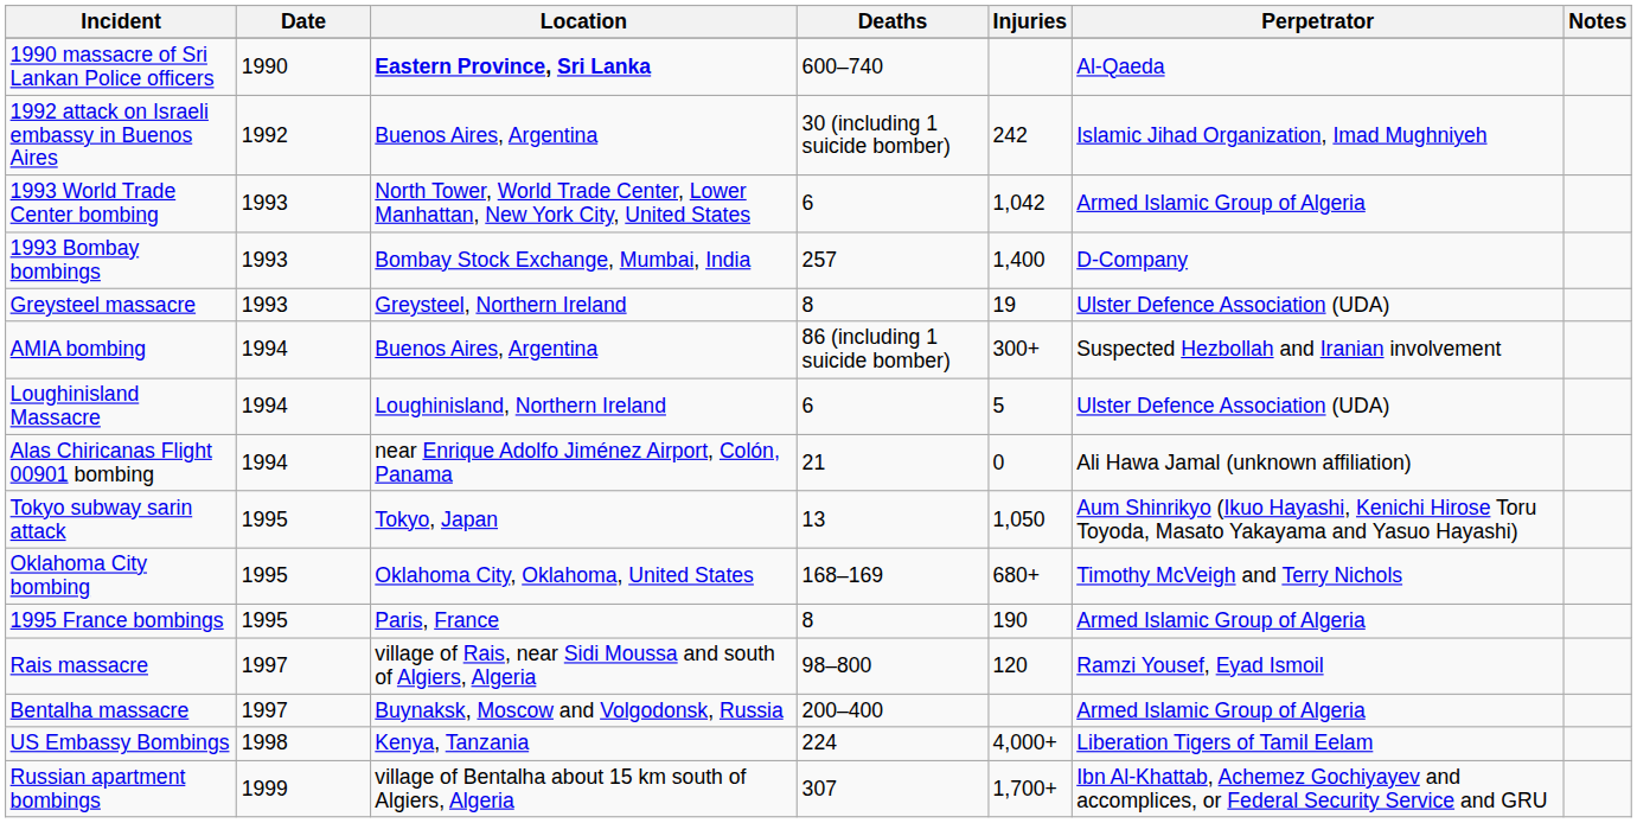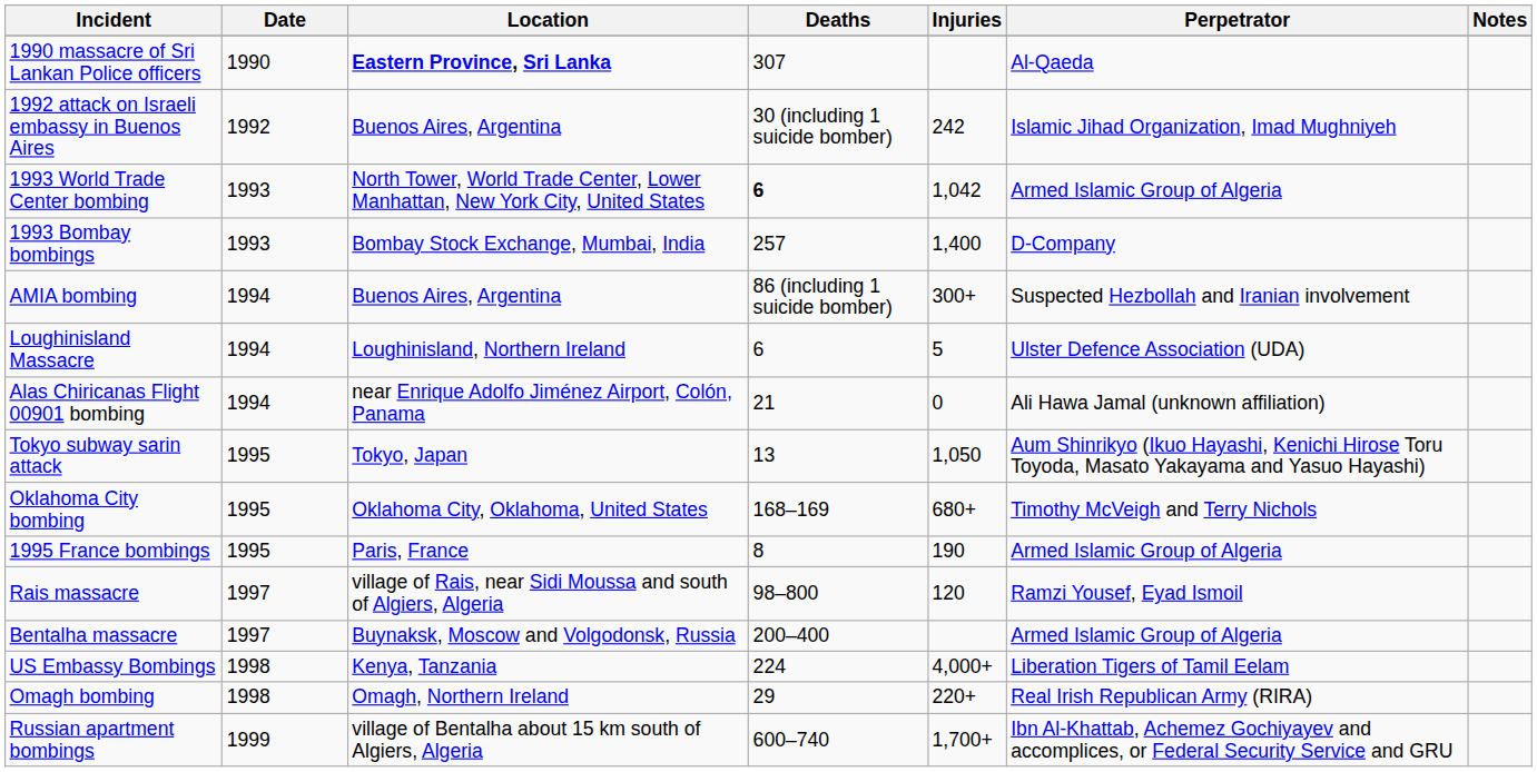1990 massacre of Sri Lankan Police officers | Deaths: 600–740 -> 307
1993 World Trade Center bombing | Deaths: normal -> bold
- row: Greysteel massacre | 1993 | Greysteel, Northern Ireland | 8 | 19 | Ulster Defence Association (UDA)
+ row: Omagh bombing | 1998 | Omagh, Northern Ireland | 29 | 220+ | Real Irish Republican Army (RIRA)
Russian apartment bombings | Deaths: 307 -> 600–740
